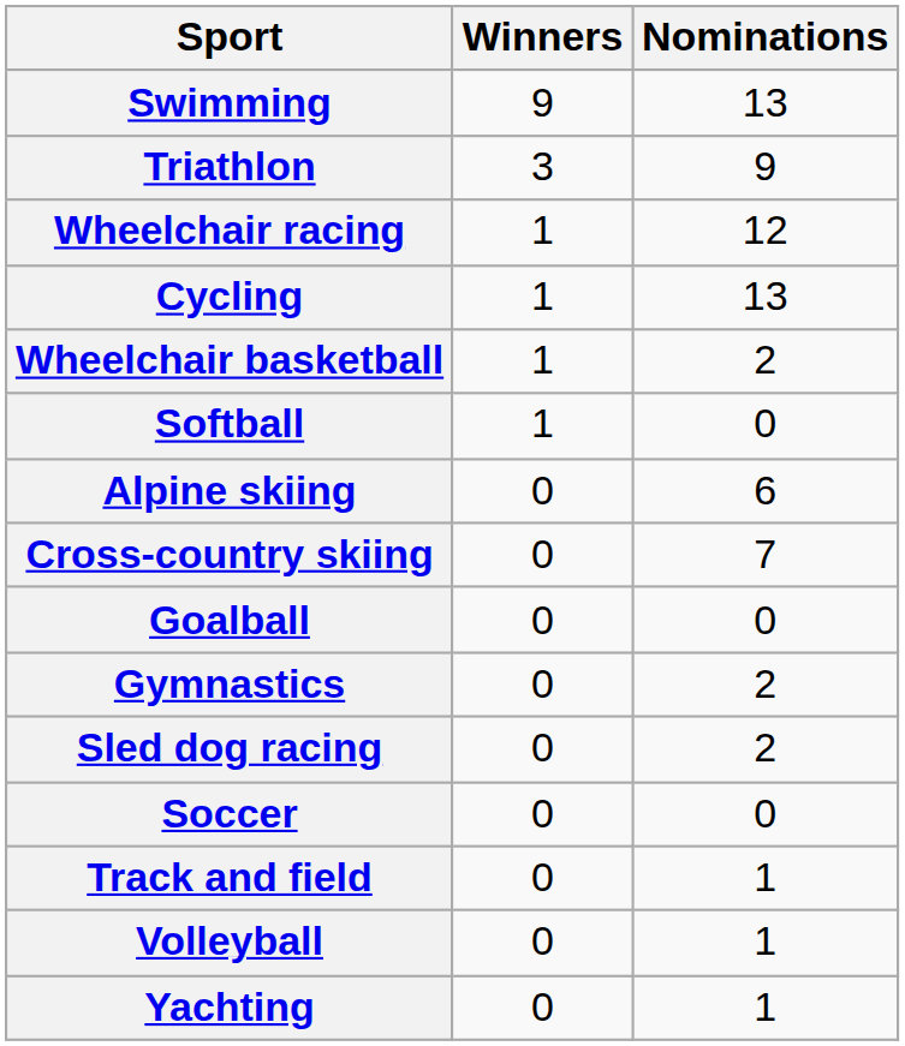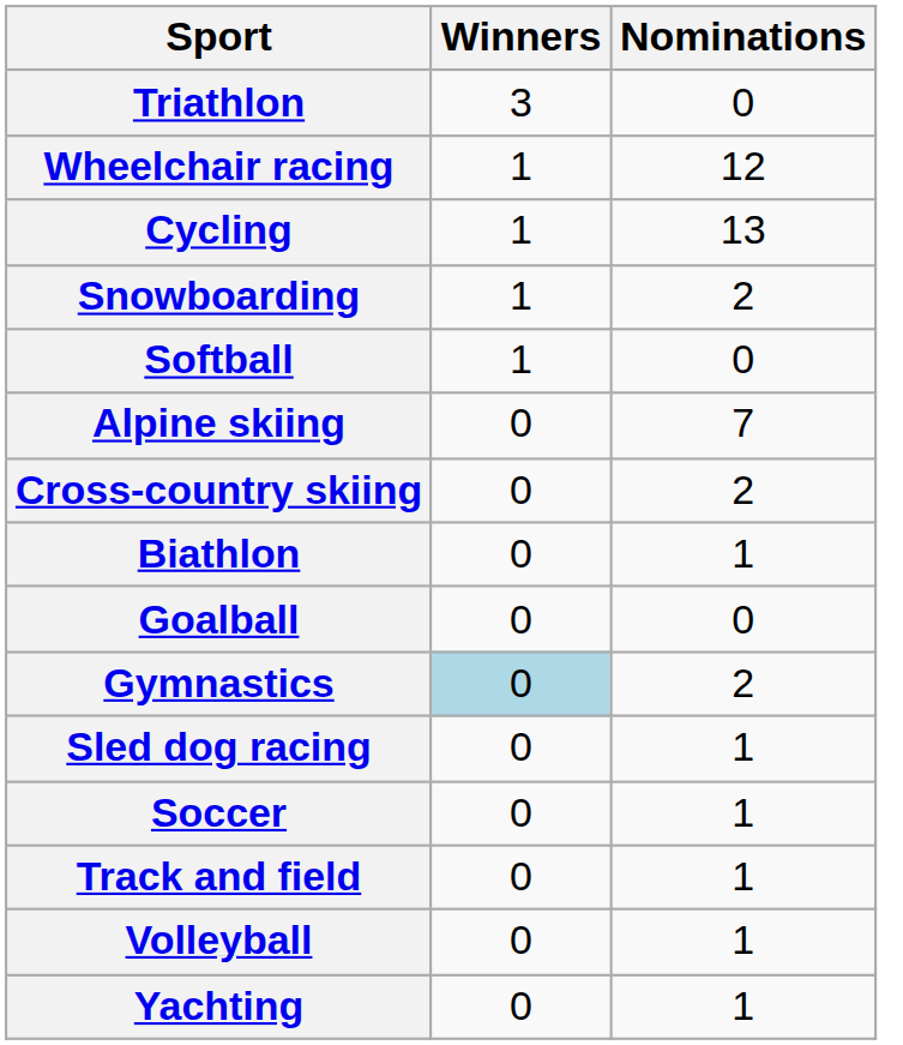- row: Swimming | 9 | 13
Triathlon | Nominations: 9 -> 0
- row: Wheelchair basketball | 1 | 2
+ row: Snowboarding | 1 | 2
Alpine skiing | Nominations: 6 -> 7
Cross-country skiing | Nominations: 7 -> 2
+ row: Biathlon | 0 | 1
Gymnastics | Winners: no background -> lightblue background
Sled dog racing | Nominations: 2 -> 1
Soccer | Nominations: 0 -> 1
